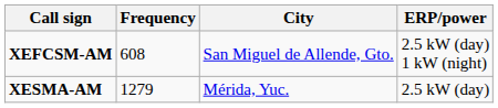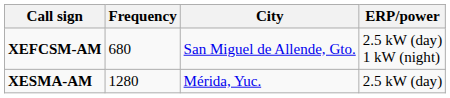XEFCSM-AM | Frequency: 608 -> 680
XESMA-AM | Frequency: 1279 -> 1280
